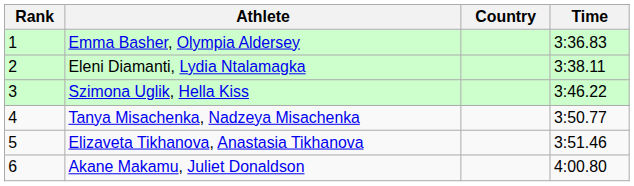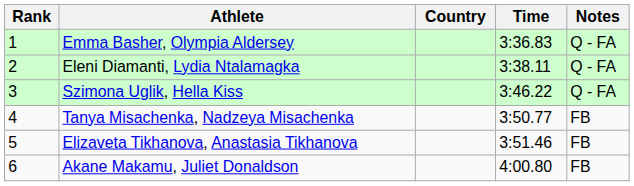+ column: Notes | Q - FA | Q - FA | Q - FA | FB | FB | FB
